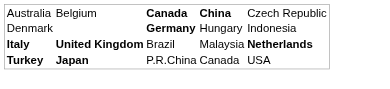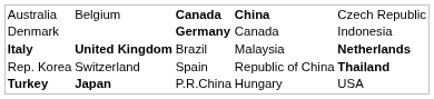Denmark | column 4: Hungary -> Canada
+ row: Rep. Korea | Switzerland | Spain | Republic of China | Thailand
Turkey | column 4: Canada -> Hungary
